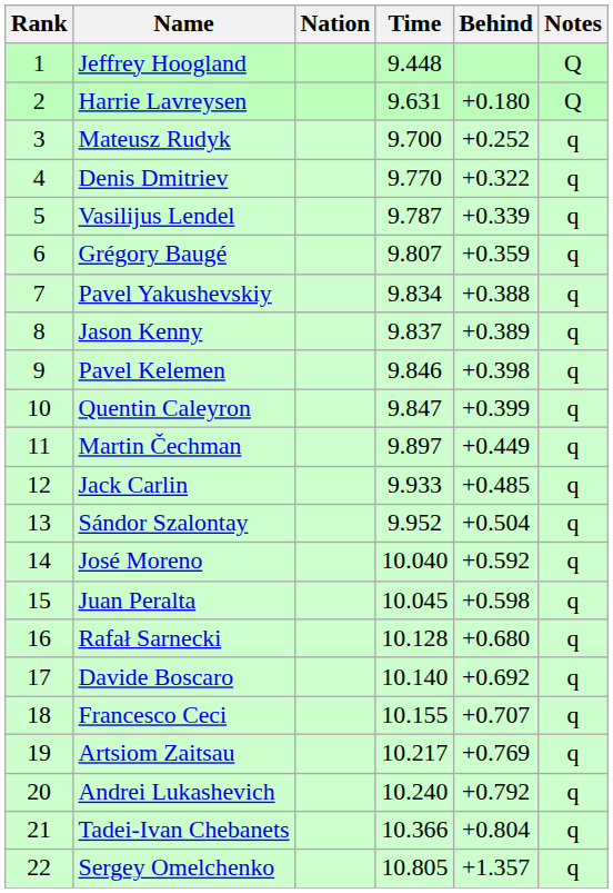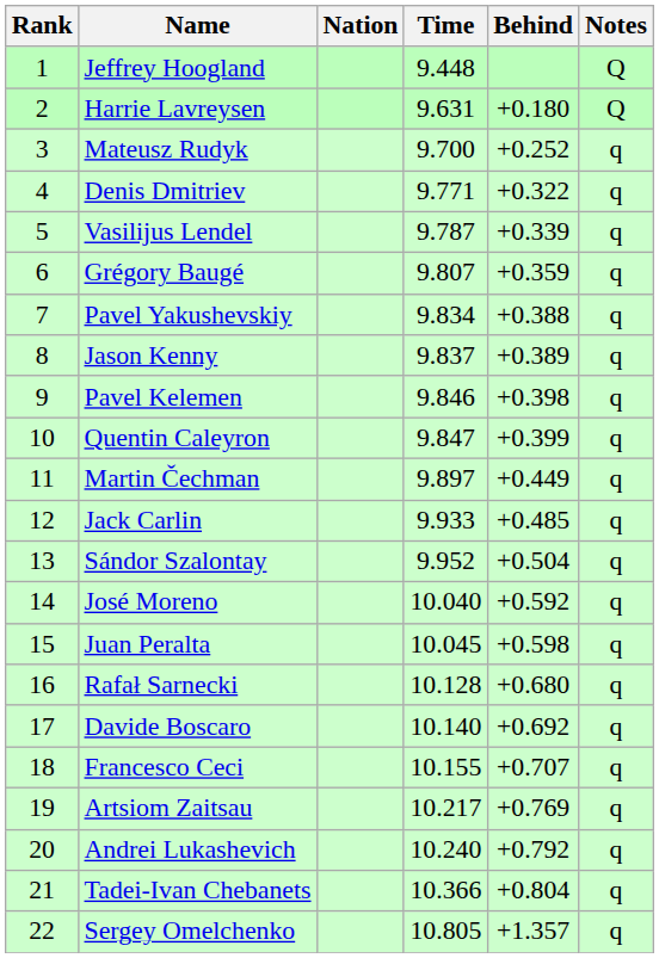Denis Dmitriev | Time: 9.770 -> 9.771
